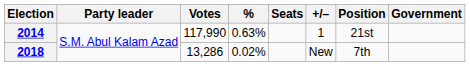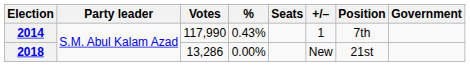2014 | %: 0.63% -> 0.43%
2014 | Position: 21st -> 7th
2018 | %: 0.02% -> 0.00%
2018 | Position: 7th -> 21st
